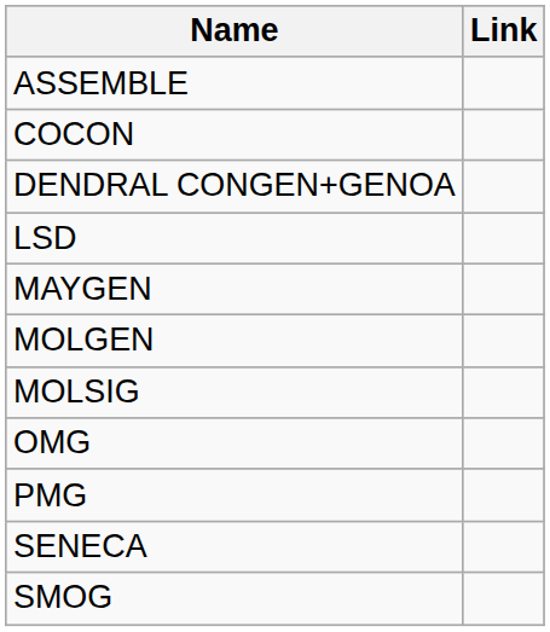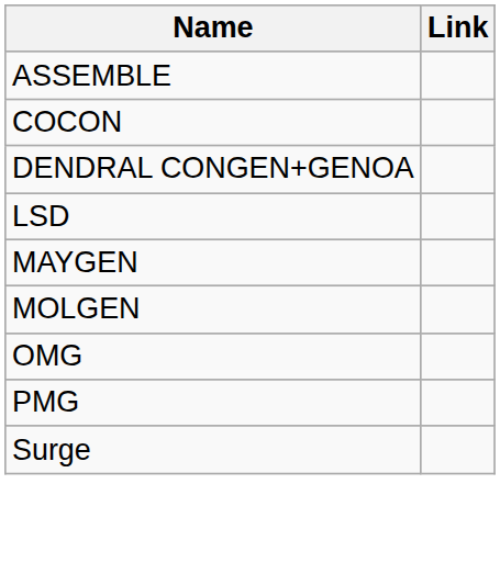- row: MOLSIG
- row: SENECA
- row: SMOG
+ row: Surge
